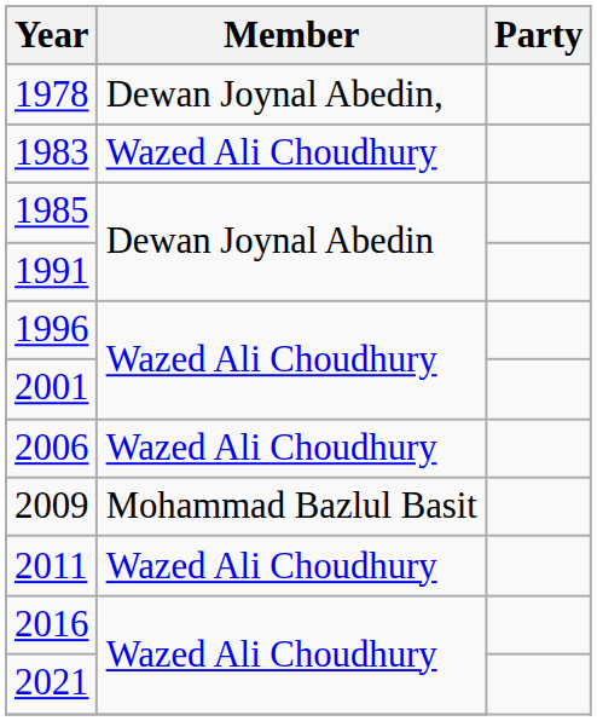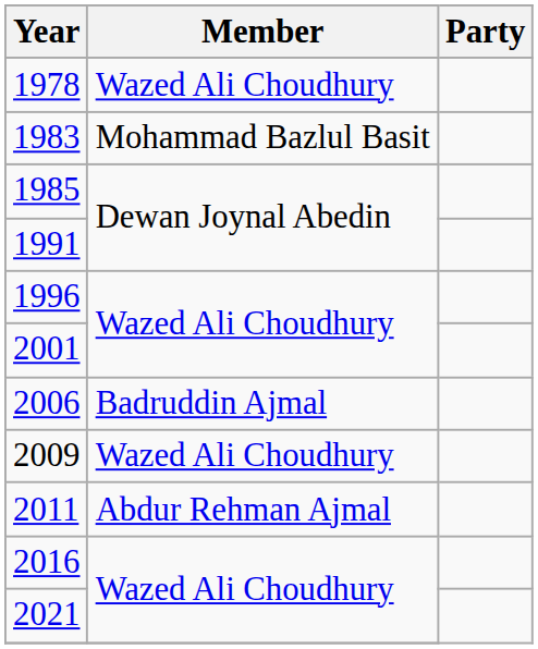1978 | Member: Dewan Joynal Abedin, -> Wazed Ali Choudhury
1983 | Member: Wazed Ali Choudhury -> Mohammad Bazlul Basit
2006 | Member: Wazed Ali Choudhury -> Badruddin Ajmal
2009 | Member: Mohammad Bazlul Basit -> Wazed Ali Choudhury
2011 | Member: Wazed Ali Choudhury -> Abdur Rehman Ajmal
